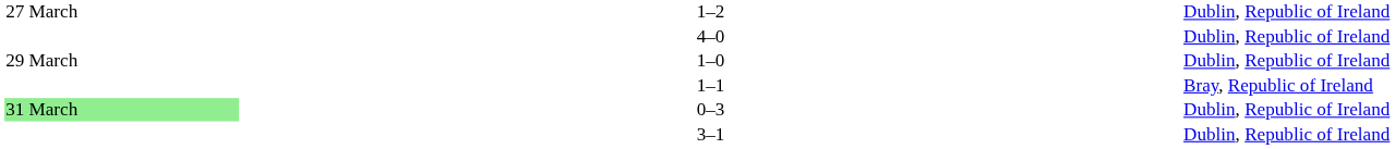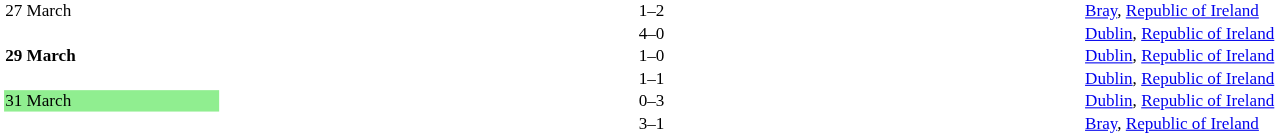1–2 | column 5: Dublin, Republic of Ireland -> Bray, Republic of Ireland
1–0 | column 1: normal -> bold
1–1 | column 5: Bray, Republic of Ireland -> Dublin, Republic of Ireland
3–1 | column 5: Dublin, Republic of Ireland -> Bray, Republic of Ireland
